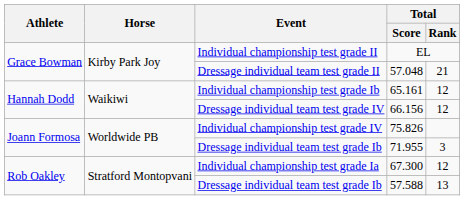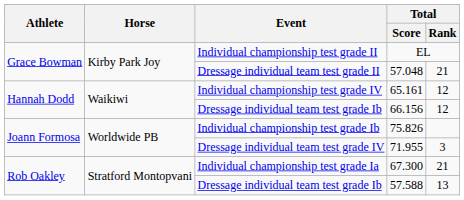65.161 | Event: Individual championship test grade Ib -> Individual championship test grade IV
66.156 | Event: Dressage individual team test grade IV -> Dressage individual team test grade Ib
75.826 | Event: Individual championship test grade IV -> Individual championship test grade Ib
71.955 | Event: Dressage individual team test grade Ib -> Dressage individual team test grade IV
67.300 | Total / Rank: 12 -> 21
